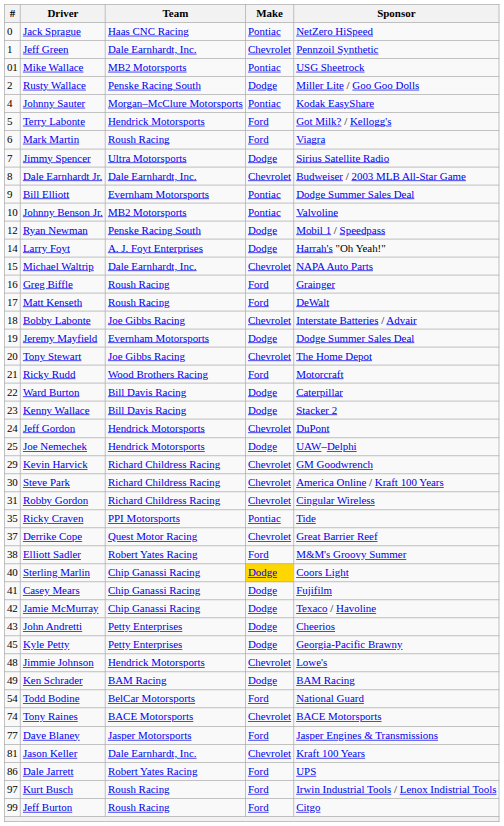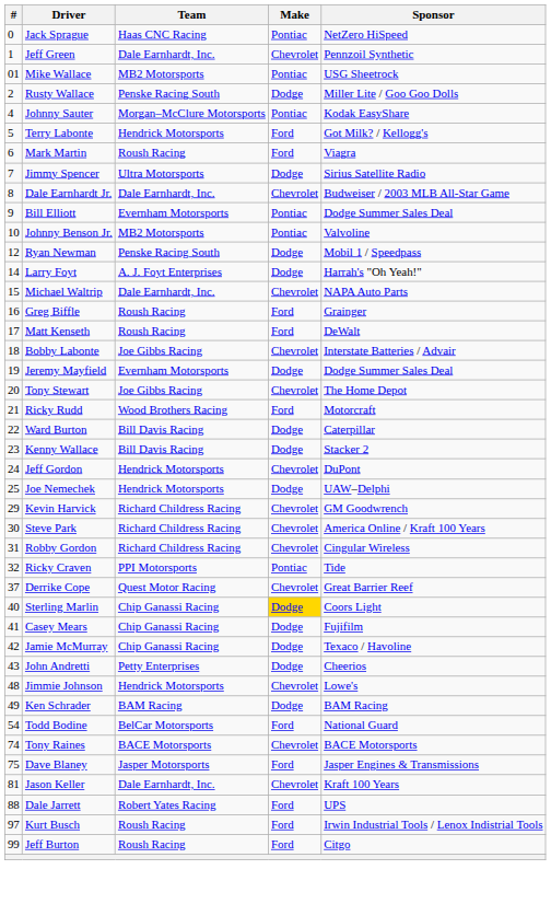Ricky Craven | #: 35 -> 32
- row: 38 | Elliott Sadler | Robert Yates Racing | Ford | M&M's Groovy Summer
- row: 45 | Kyle Petty | Petty Enterprises | Dodge | Georgia-Pacific Brawny
Dave Blaney | #: 77 -> 75
Dale Jarrett | #: 86 -> 88
